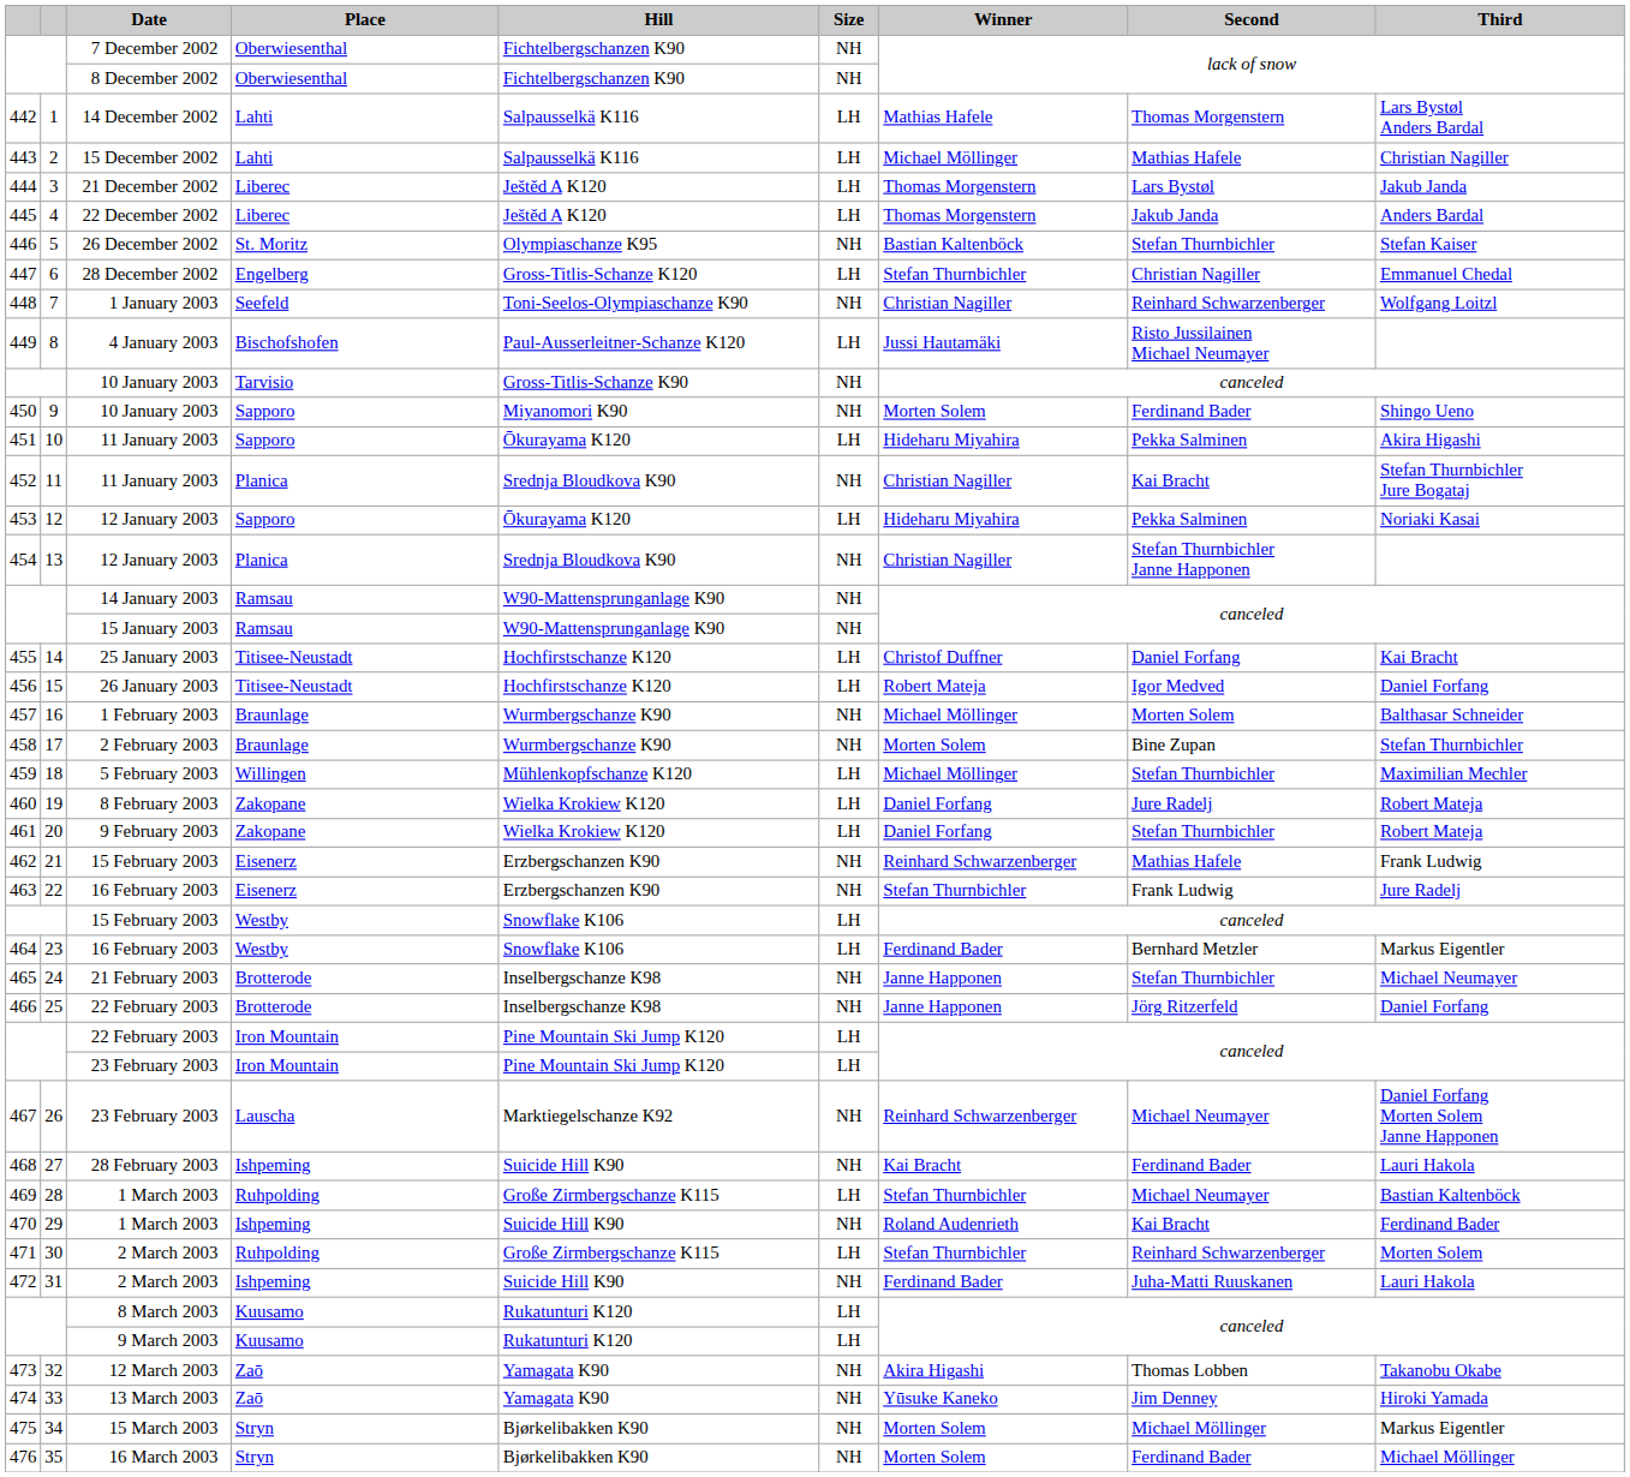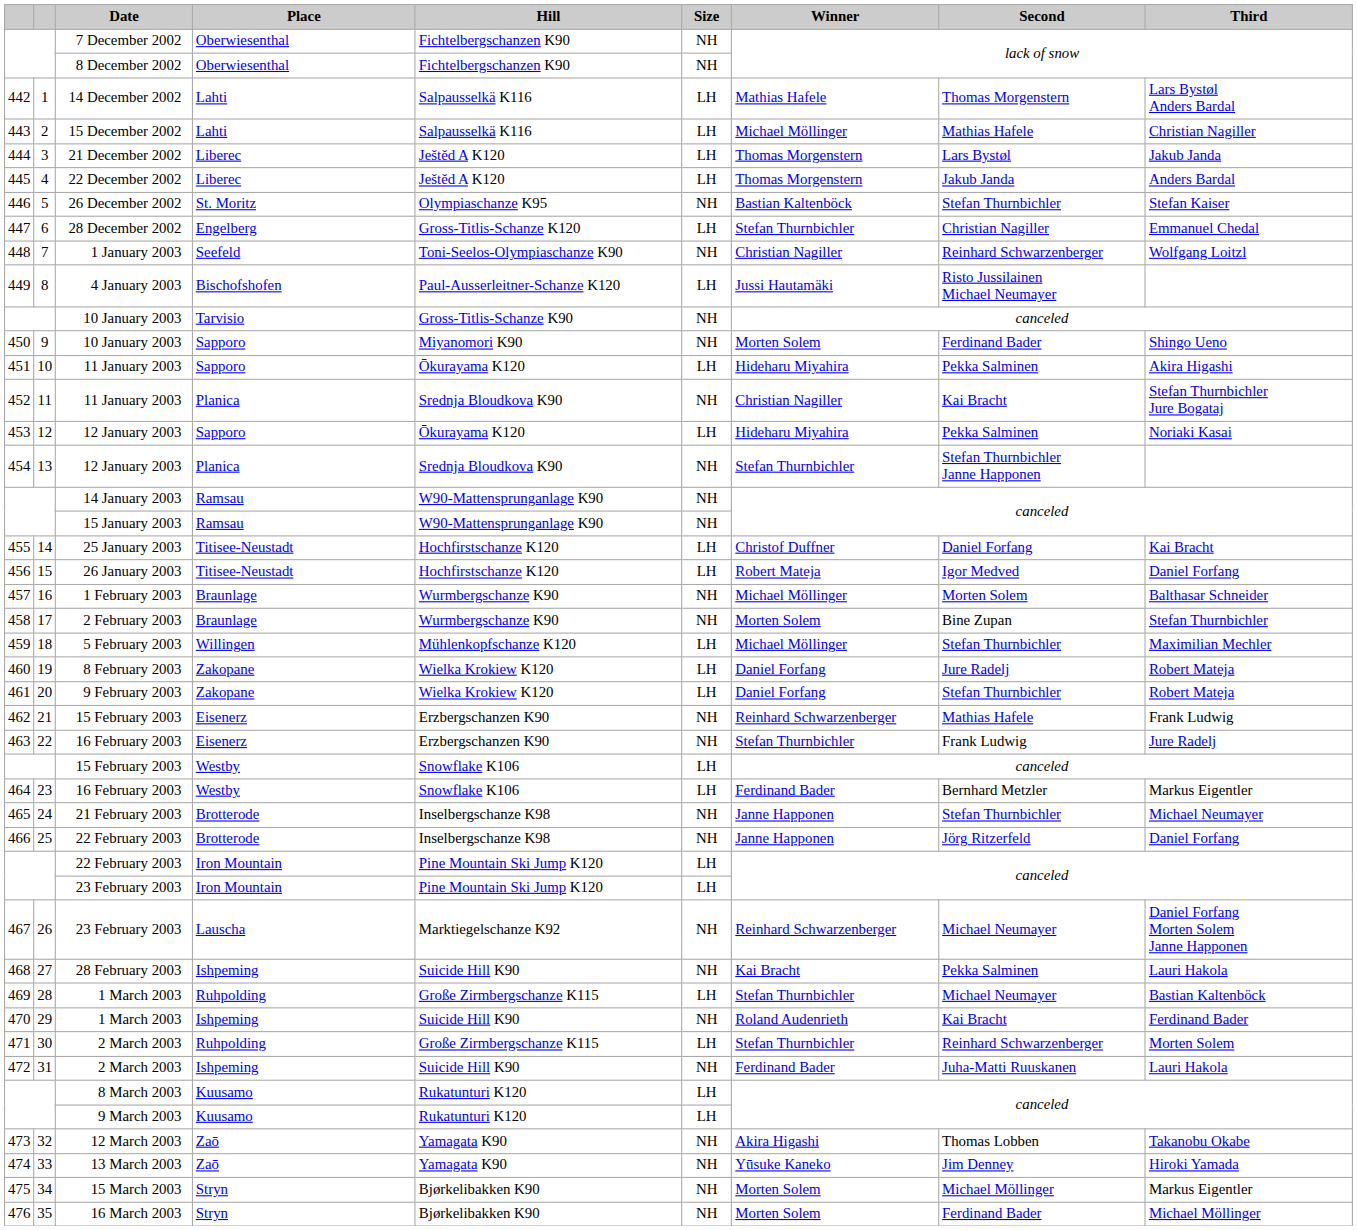454 | Winner: Christian Nagiller -> Stefan Thurnbichler
468 | Second: Ferdinand Bader -> Pekka Salminen
